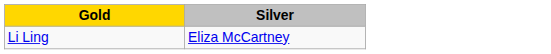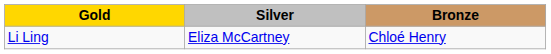+ column: Bronze | Chloé Henry
